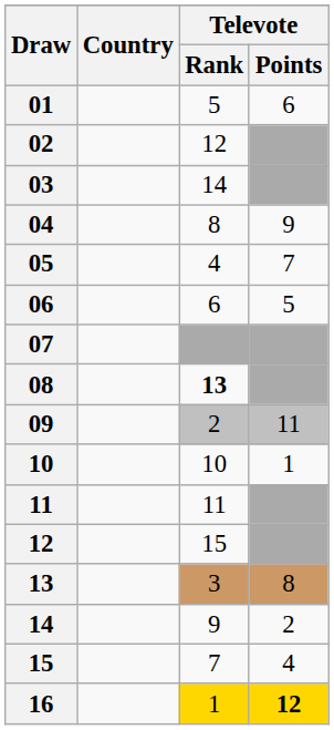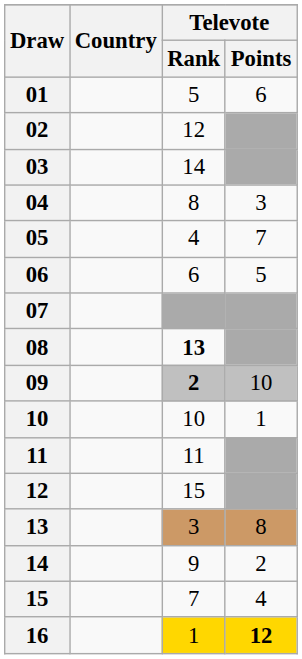04 | Televote / Points: 9 -> 3
09 | Televote / Rank: normal -> bold
09 | Televote / Points: 11 -> 10
